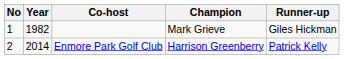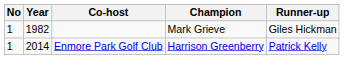Enmore Park Golf Club | No: 2 -> 1
